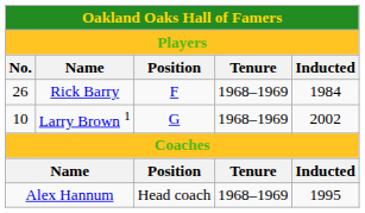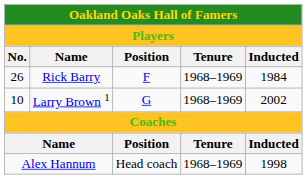Alex Hannum | Inducted: 1995 -> 1998
